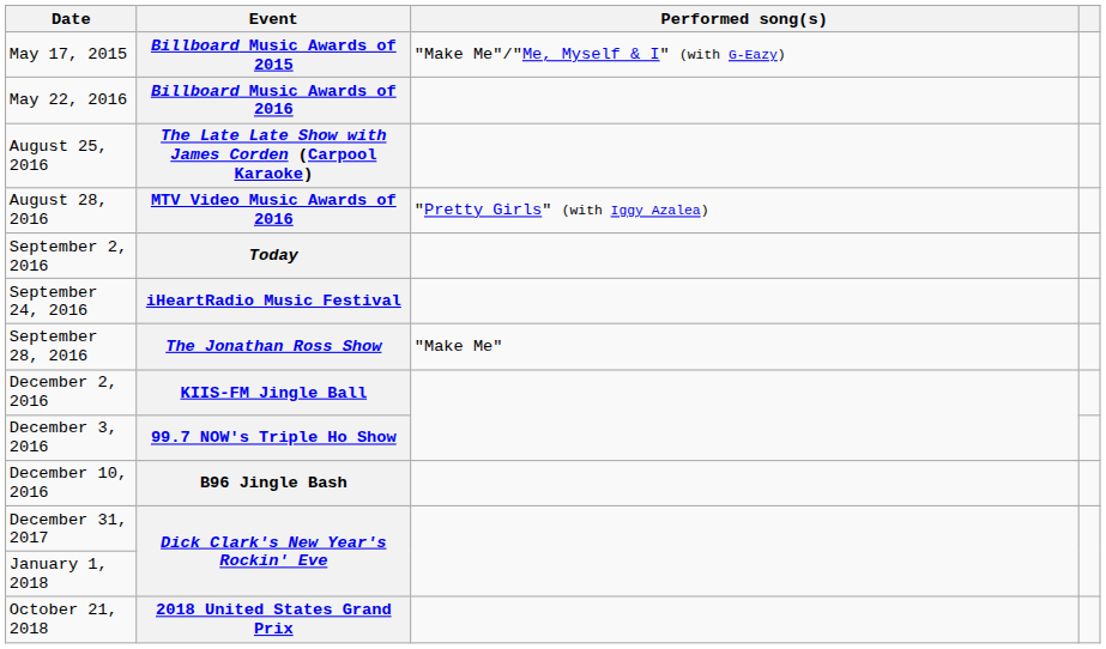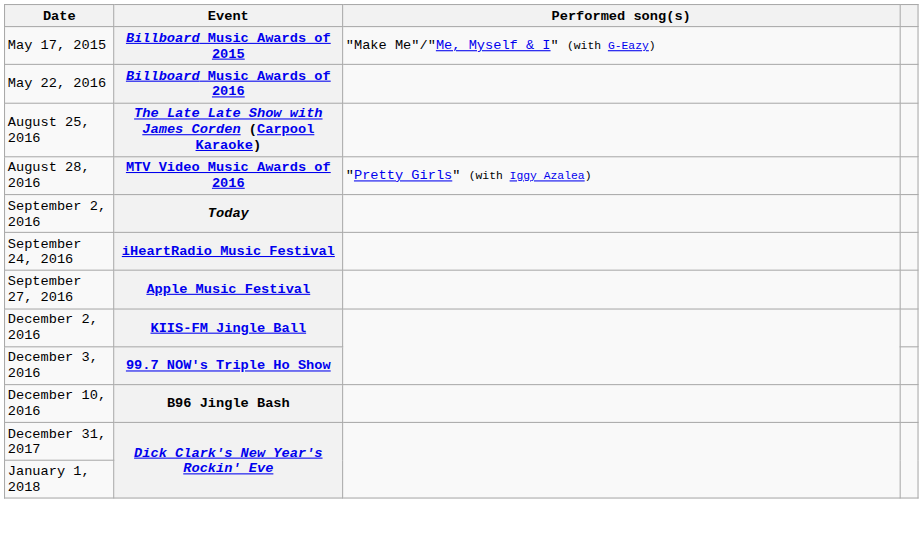+ row: September 27, 2016 | Apple Music Festival
- row: September 28, 2016 | The Jonathan Ross Show | "Make Me"
- row: October 21, 2018 | 2018 United States Grand Prix
